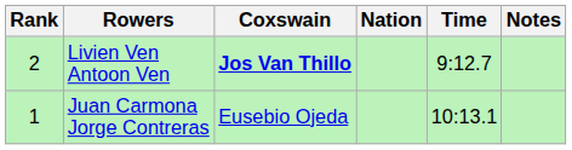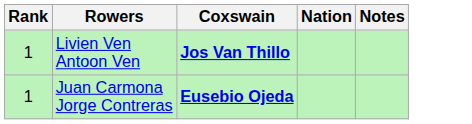- column: Time | 9:12.7 | 10:13.1
Livien Ven Antoon Ven | Rank: 2 -> 1
Juan Carmona Jorge Contreras | Coxswain: normal -> bold
